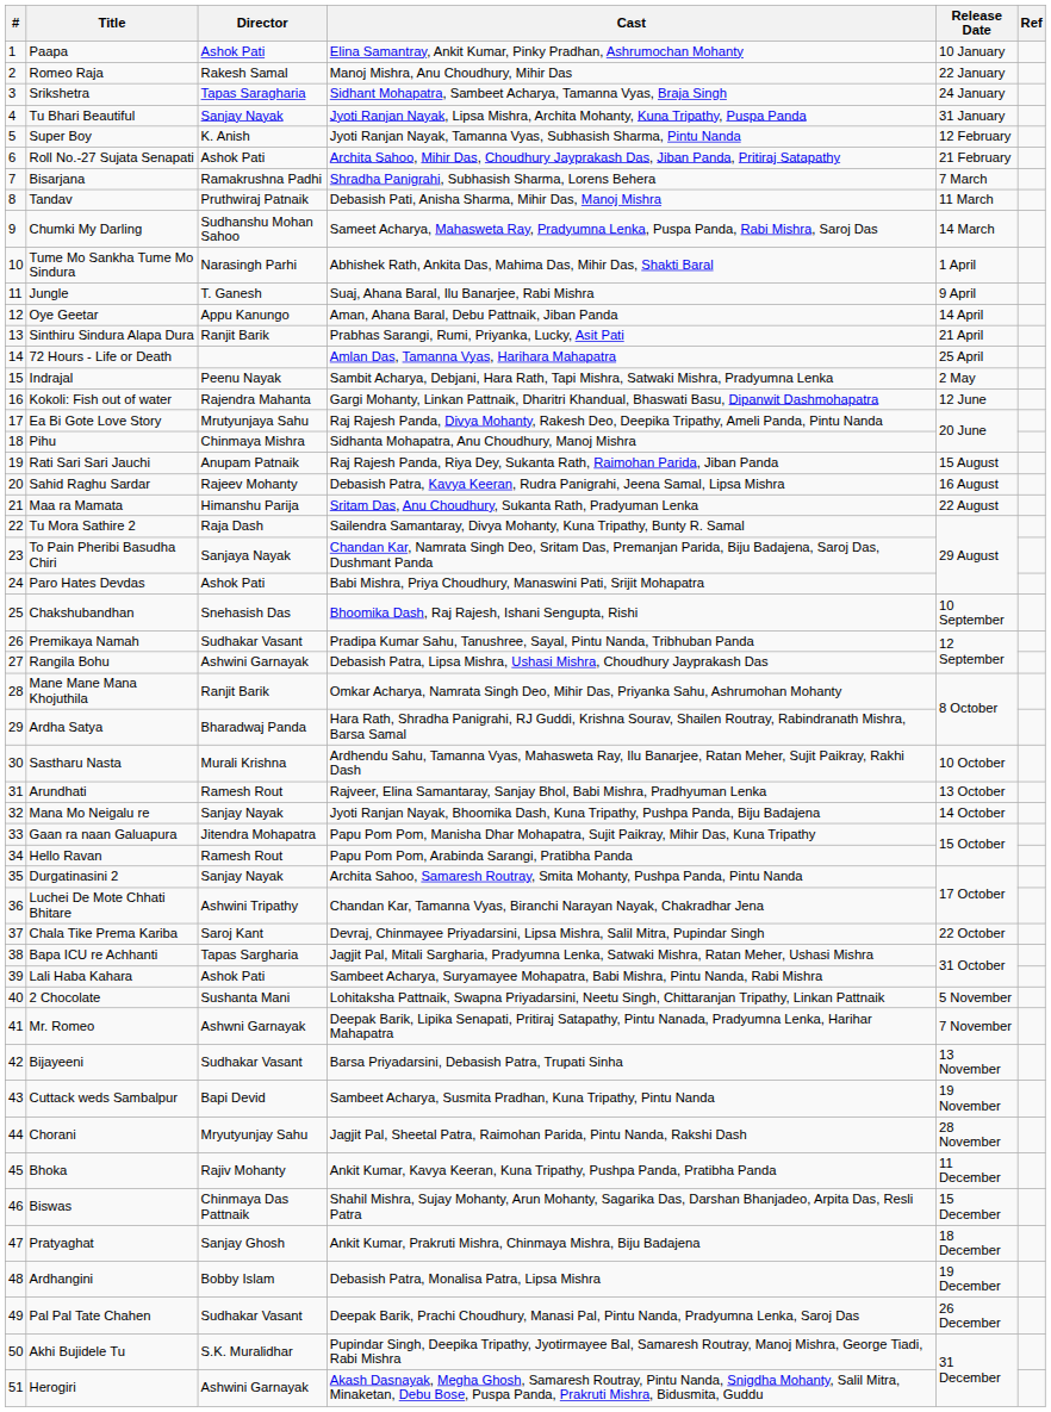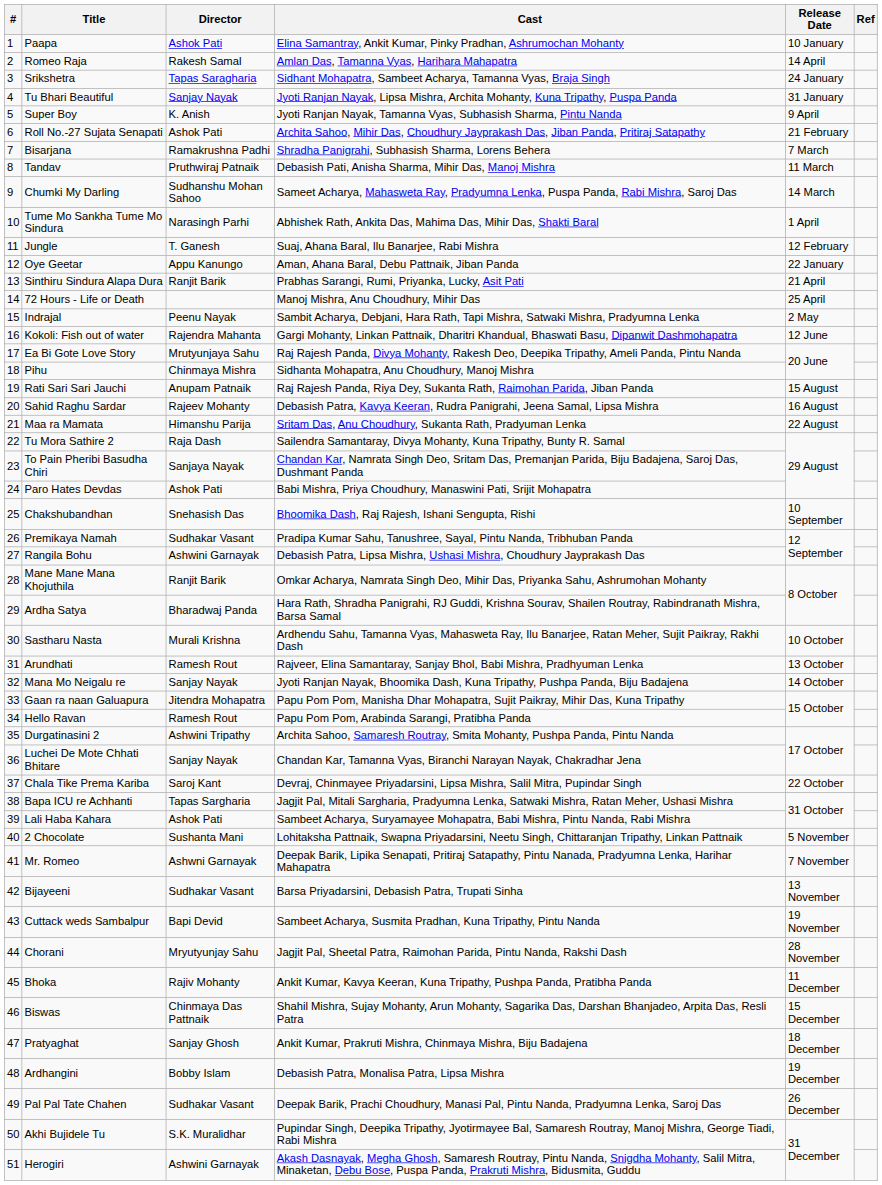Romeo Raja | Cast: Manoj Mishra, Anu Choudhury, Mihir Das -> Amlan Das, Tamanna Vyas, Harihara Mahapatra
Romeo Raja | Release Date: 22 January -> 14 April
Super Boy | Release Date: 12 February -> 9 April
Jungle | Release Date: 9 April -> 12 February
Oye Geetar | Release Date: 14 April -> 22 January
72 Hours - Life or Death | Cast: Amlan Das, Tamanna Vyas, Harihara Mahapatra -> Manoj Mishra, Anu Choudhury, Mihir Das
Durgatinasini 2 | Director: Sanjay Nayak -> Ashwini Tripathy
Luchei De Mote Chhati Bhitare | Director: Ashwini Tripathy -> Sanjay Nayak
